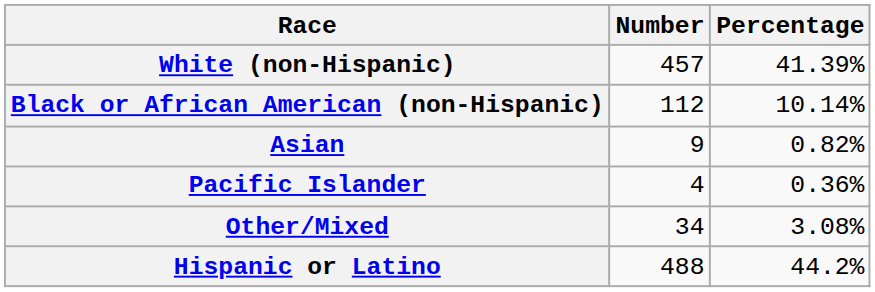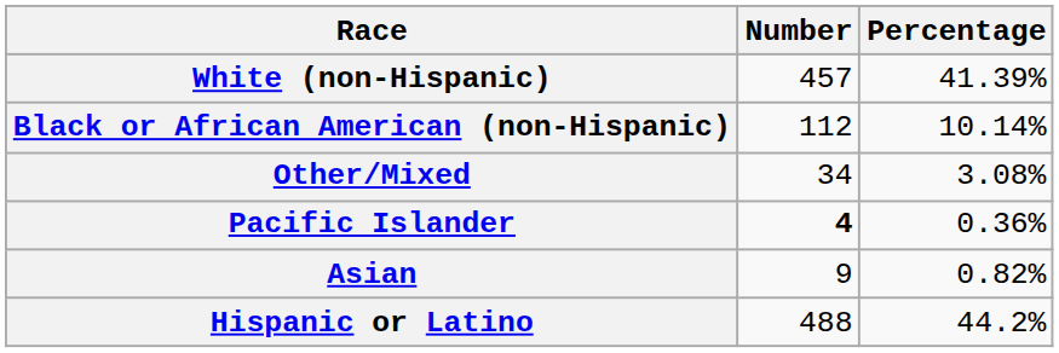rows swapped: Asian <-> Other/Mixed
Pacific Islander | Number: normal -> bold
